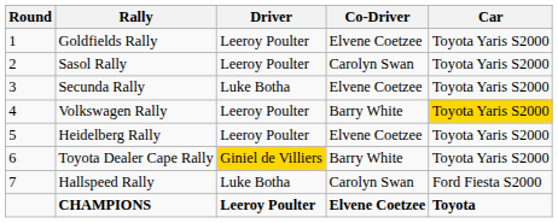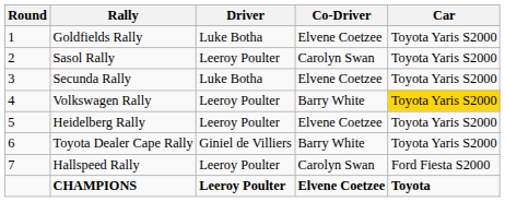Goldfields Rally | Driver: Leeroy Poulter -> Luke Botha
Toyota Dealer Cape Rally | Driver: gold background -> no background
Hallspeed Rally | Driver: Luke Botha -> Leeroy Poulter
